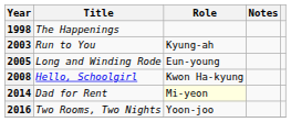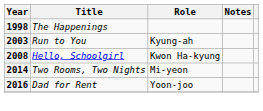- row: 2005 | Long and Winding Rode | Eun-young
2014 | Title: Dad for Rent -> Two Rooms, Two Nights
2014 | Role: lightyellow background -> no background
2016 | Title: Two Rooms, Two Nights -> Dad for Rent
